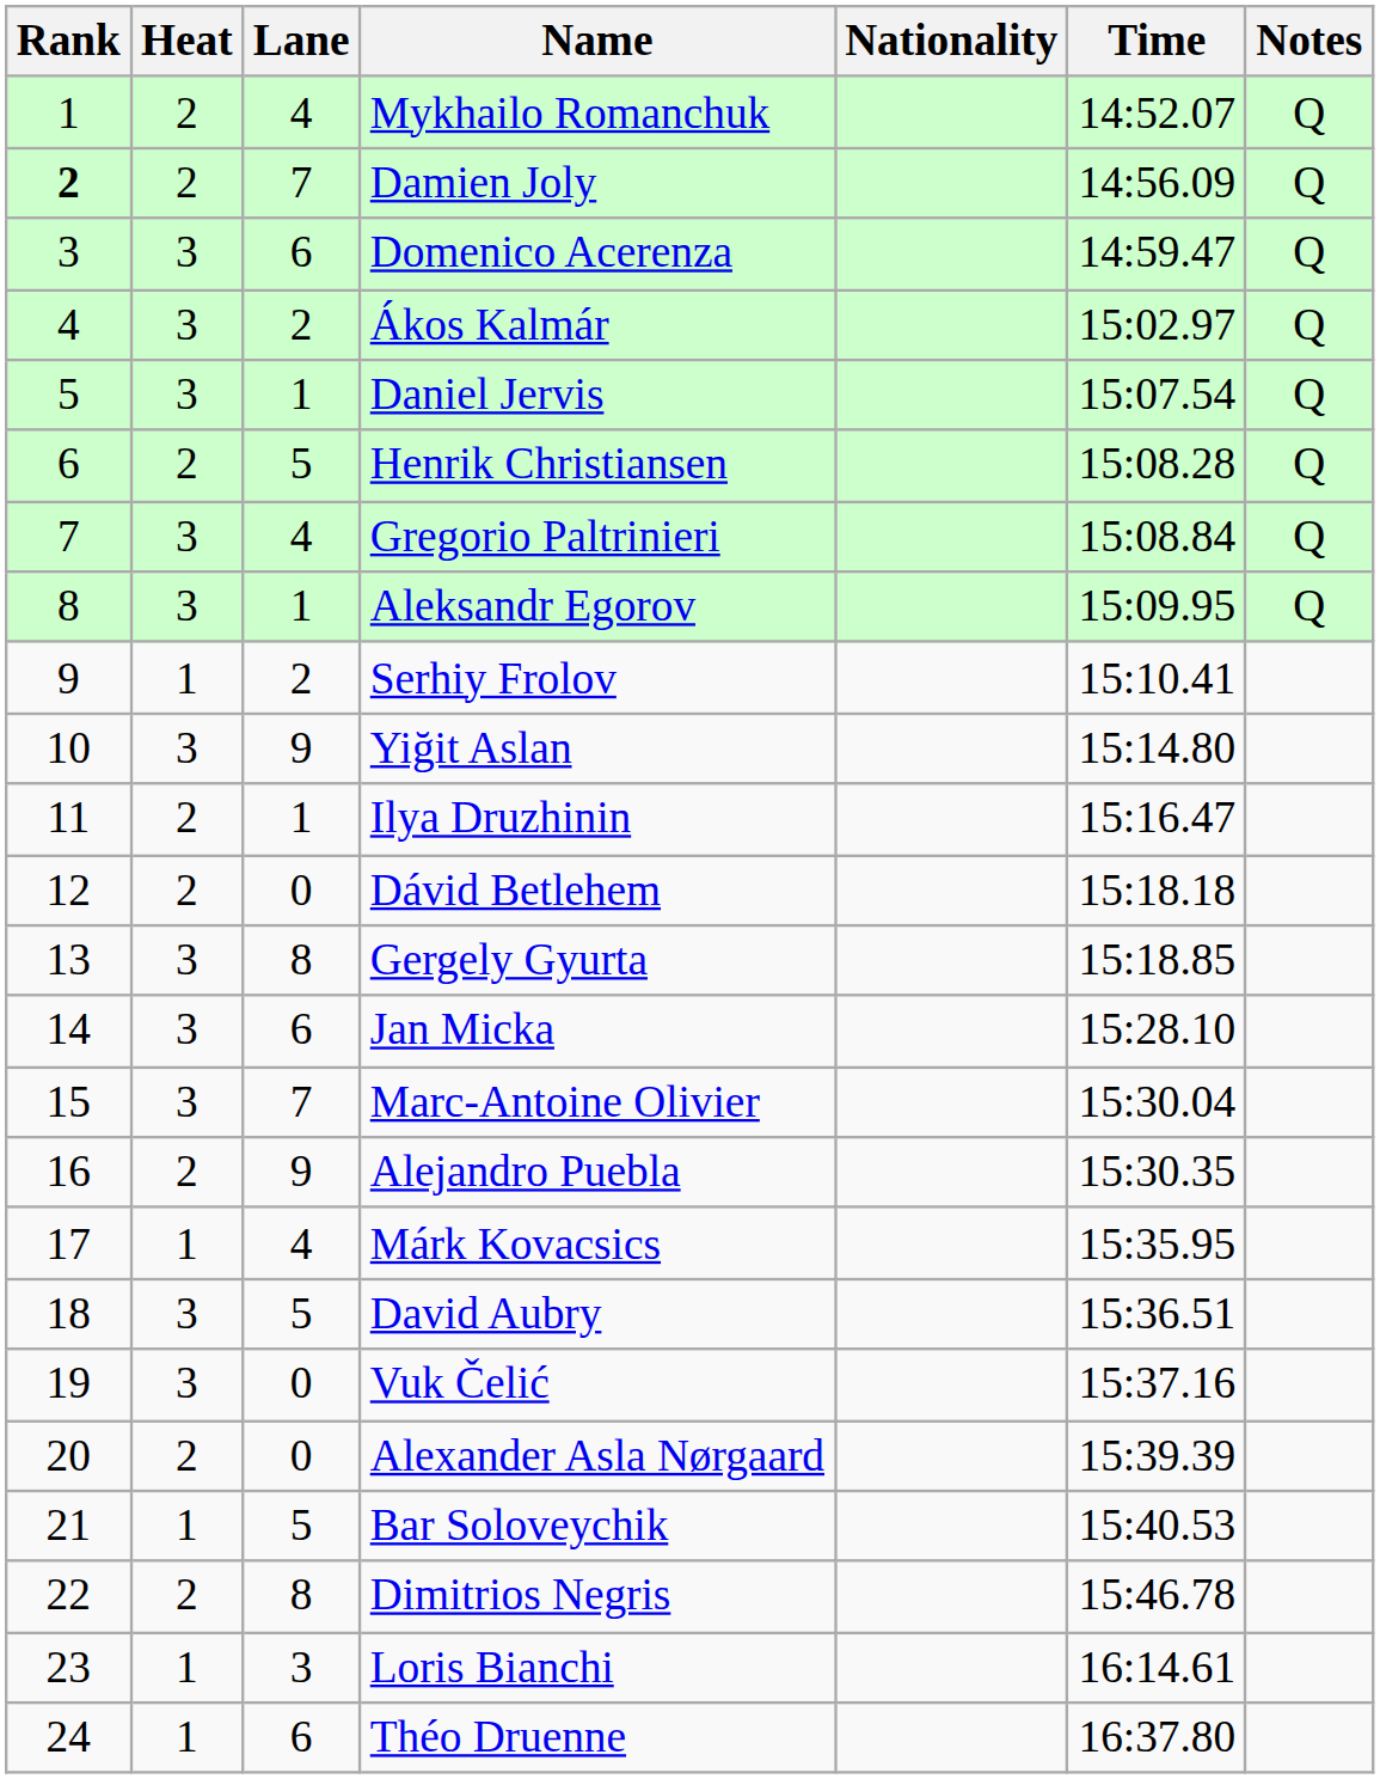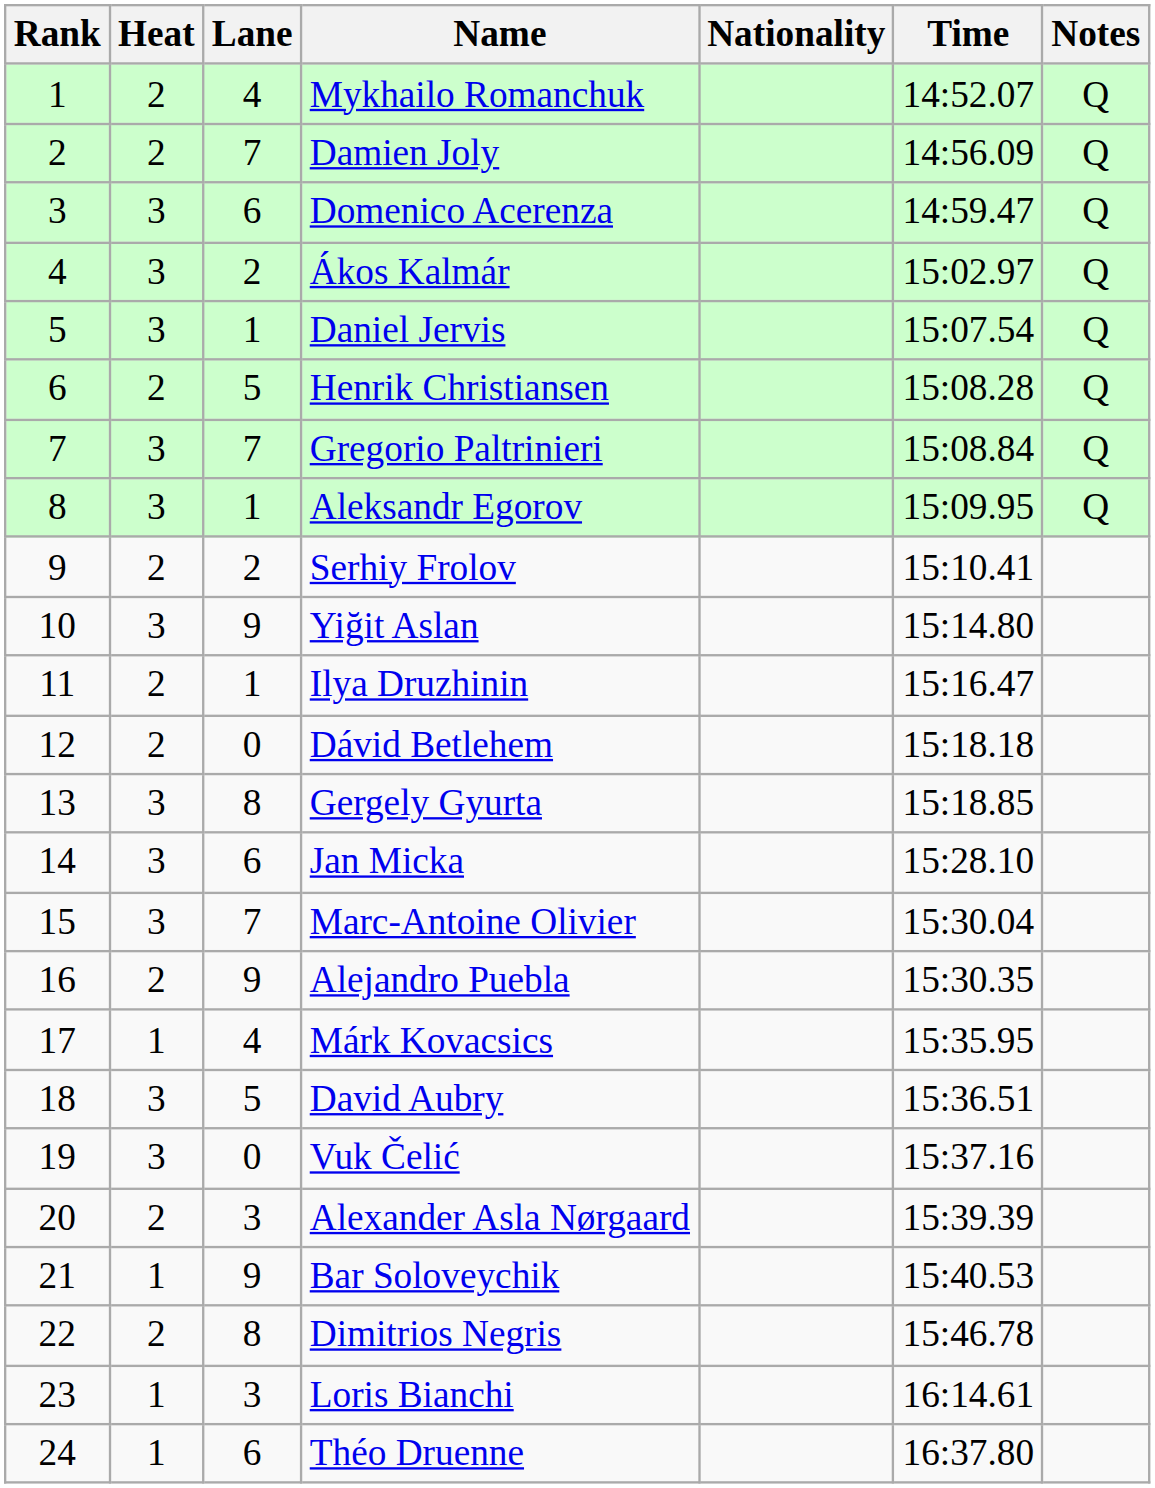Damien Joly | Rank: bold -> normal
Gregorio Paltrinieri | Lane: 4 -> 7
Serhiy Frolov | Heat: 1 -> 2
Alexander Asla Nørgaard | Lane: 0 -> 3
Bar Soloveychik | Lane: 5 -> 9
